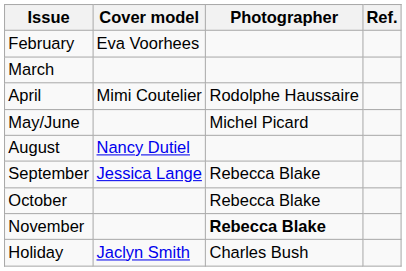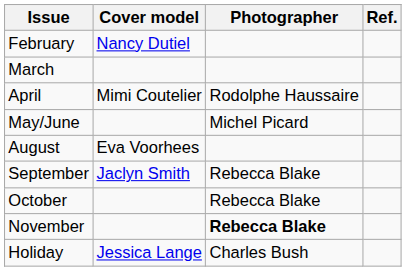February | Cover model: Eva Voorhees -> Nancy Dutiel
August | Cover model: Nancy Dutiel -> Eva Voorhees
September | Cover model: Jessica Lange -> Jaclyn Smith
Holiday | Cover model: Jaclyn Smith -> Jessica Lange
